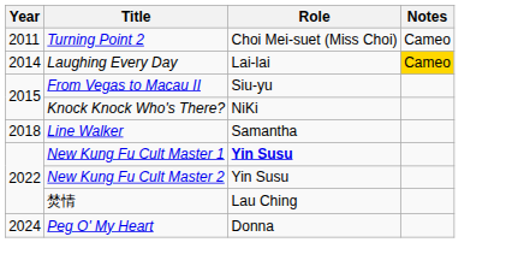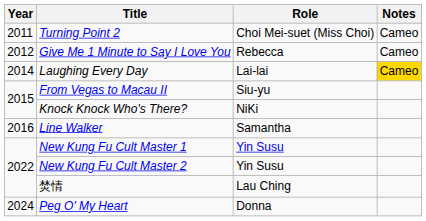+ row: 2012 | Give Me 1 Minute to Say I Love You | Rebecca | Cameo
Line Walker | Year: 2018 -> 2016
New Kung Fu Cult Master 1 | Role: bold -> normal
